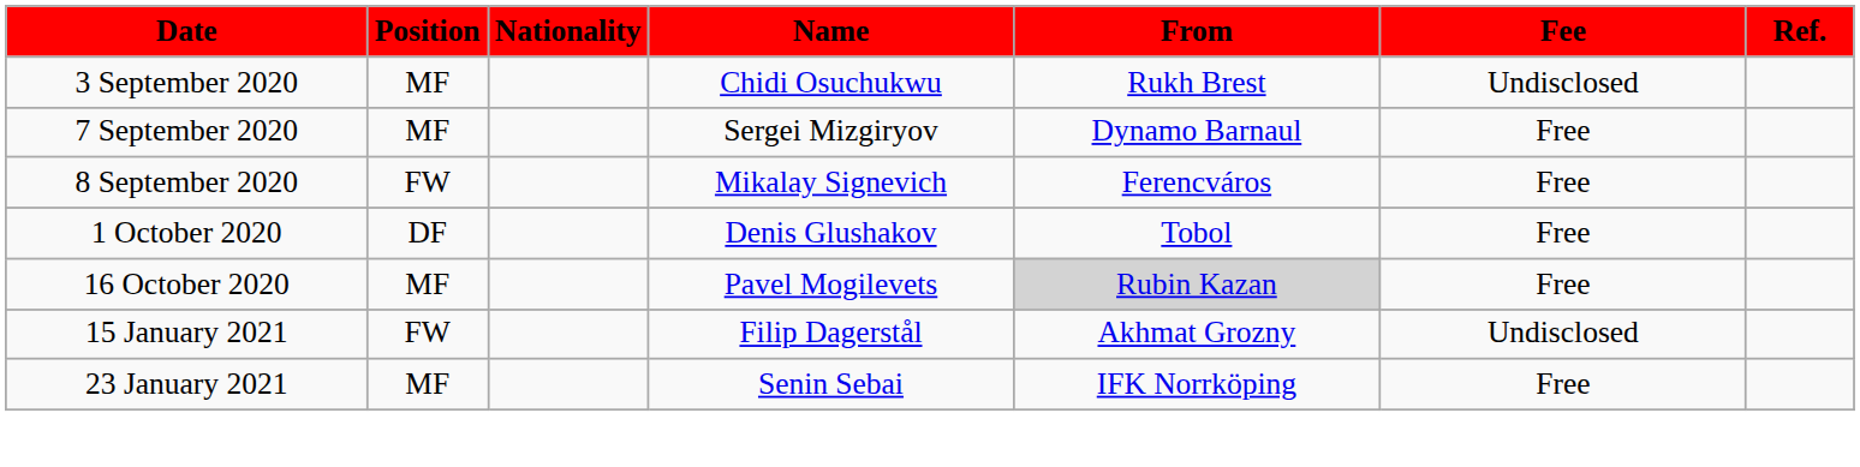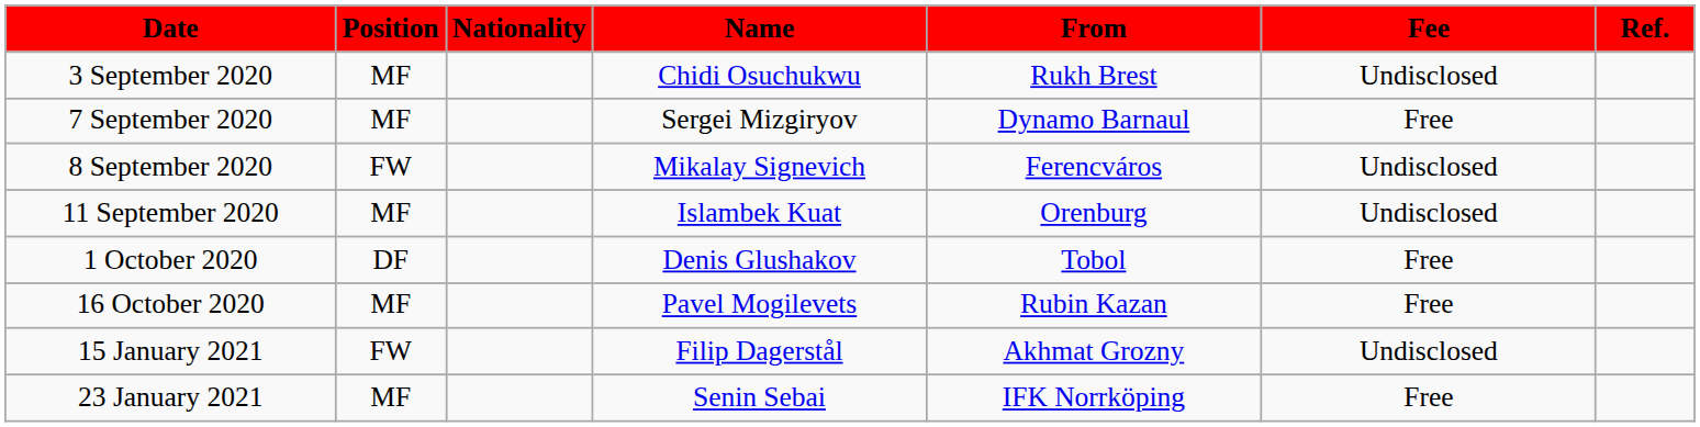8 September 2020 | Fee: Free -> Undisclosed
+ row: 11 September 2020 | MF | Islambek Kuat | Orenburg | Undisclosed
16 October 2020 | From: lightgrey background -> no background
